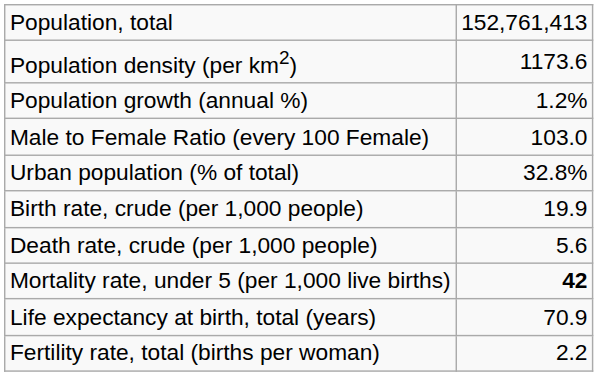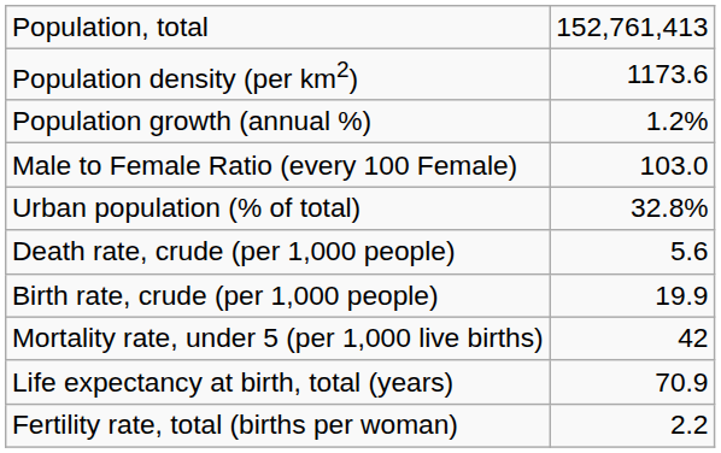rows swapped: Birth rate, crude (per 1,000 people) <-> Death rate, crude (per 1,000 people)
Mortality rate, under 5 (per 1,000 live births) | column 2: bold -> normal
